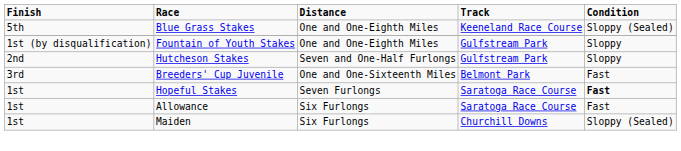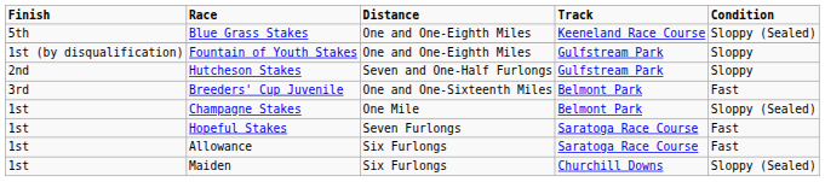+ row: 1st | Champagne Stakes | One Mile | Belmont Park | Sloppy (Sealed)
Hopeful Stakes | Condition: bold -> normal
